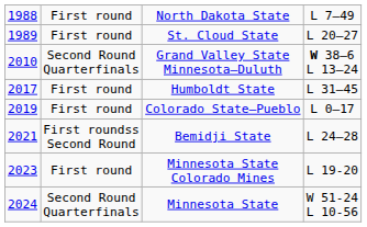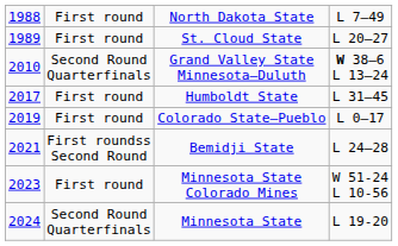Minnesota State Colorado Mines | column 4: L 19-20 -> W 51-24 L 10-56
Minnesota State | column 4: W 51-24 L 10-56 -> L 19-20
